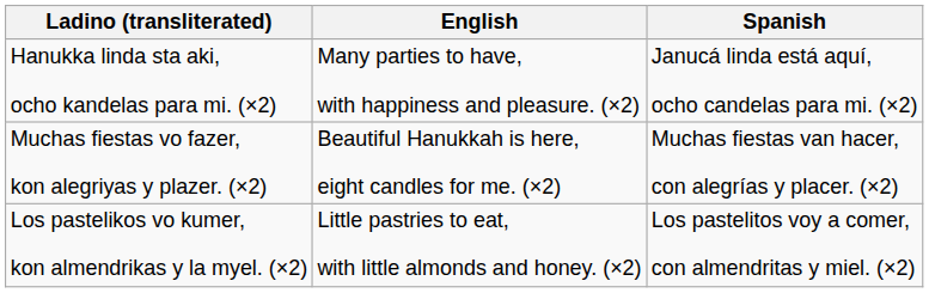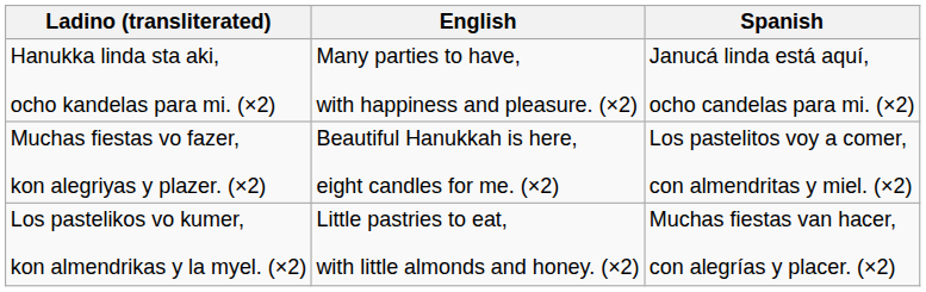Muchas fiestas vo fazer, kon alegriyas y plazer. (×2) | Spanish: Muchas fiestas van hacer, con alegrías y placer. (×2) -> Los pastelitos voy a comer, con almendritas y miel. (×2)
Los pastelikos vo kumer, kon almendrikas y la myel. (×2) | Spanish: Los pastelitos voy a comer, con almendritas y miel. (×2) -> Muchas fiestas van hacer, con alegrías y placer. (×2)
